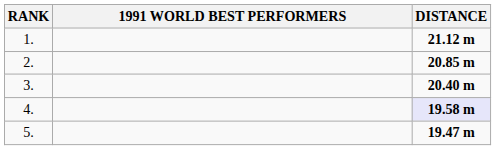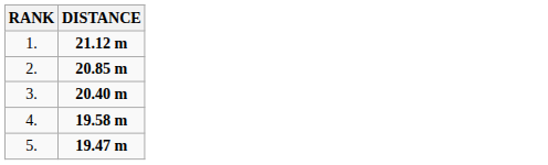- column: 1991 WORLD BEST PERFORMERS
4. | DISTANCE: lavender background -> no background
